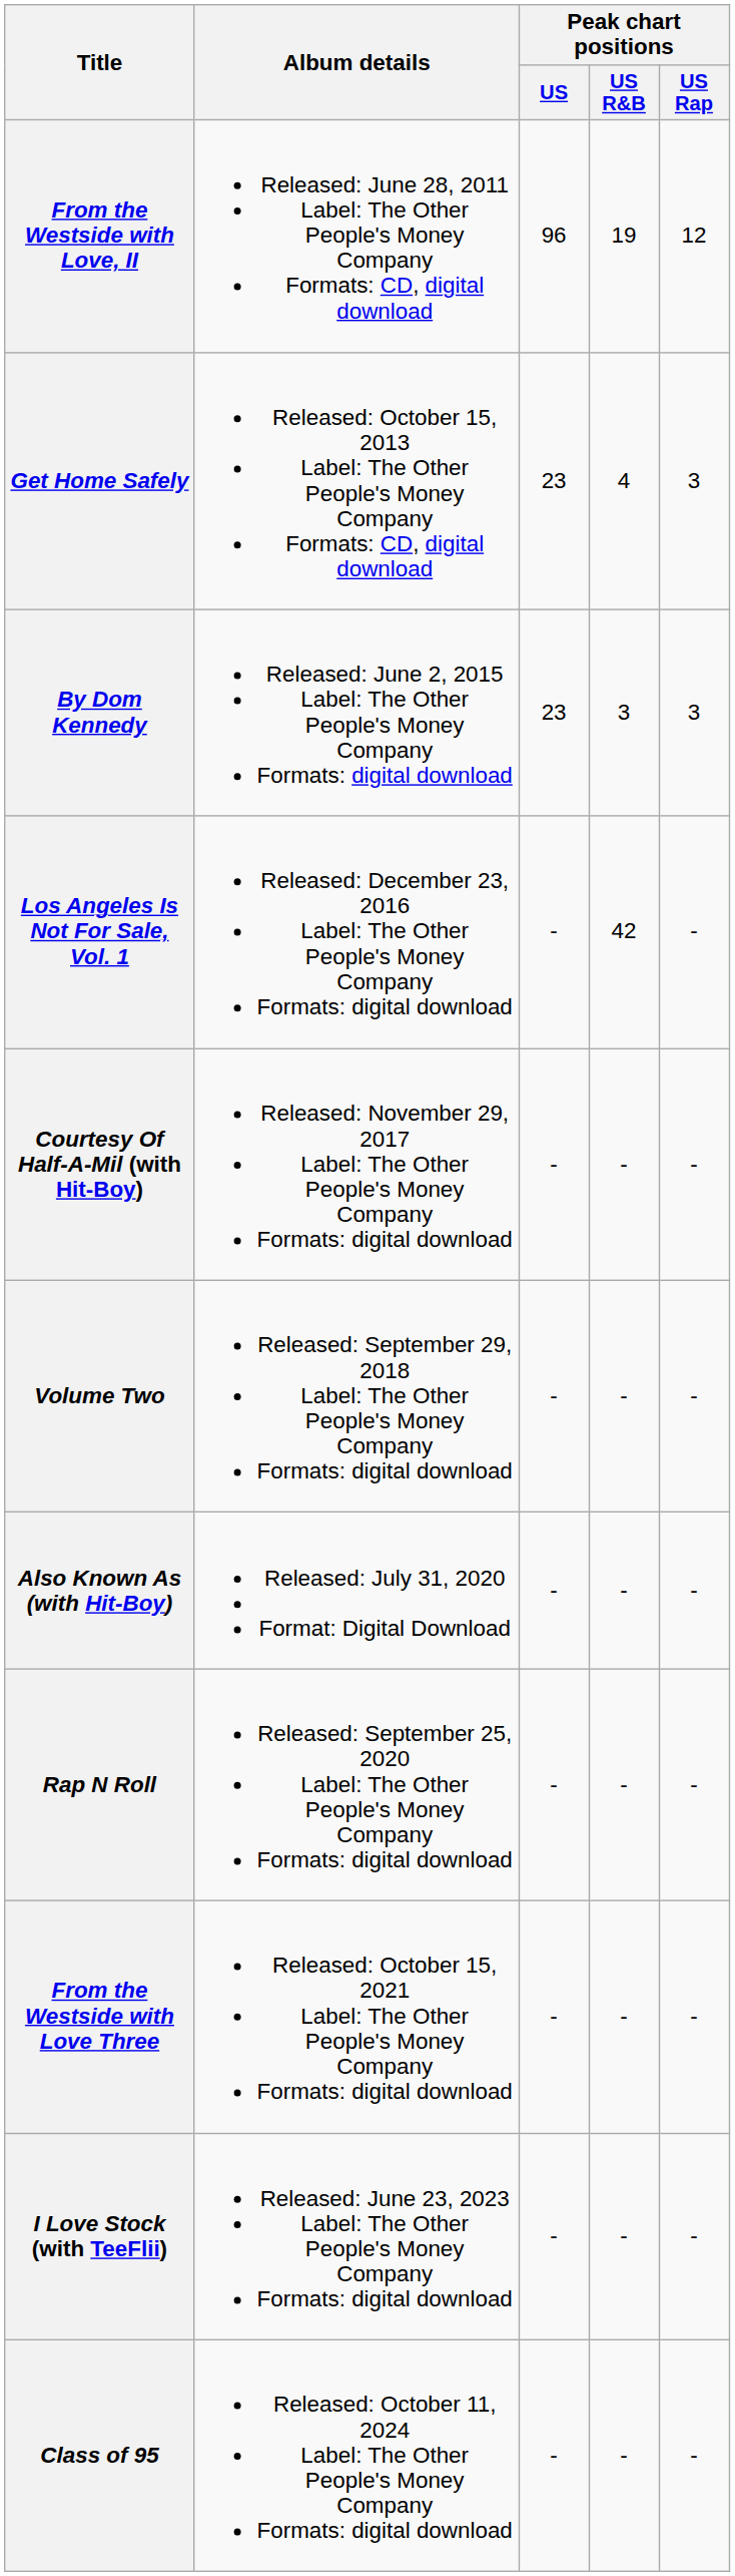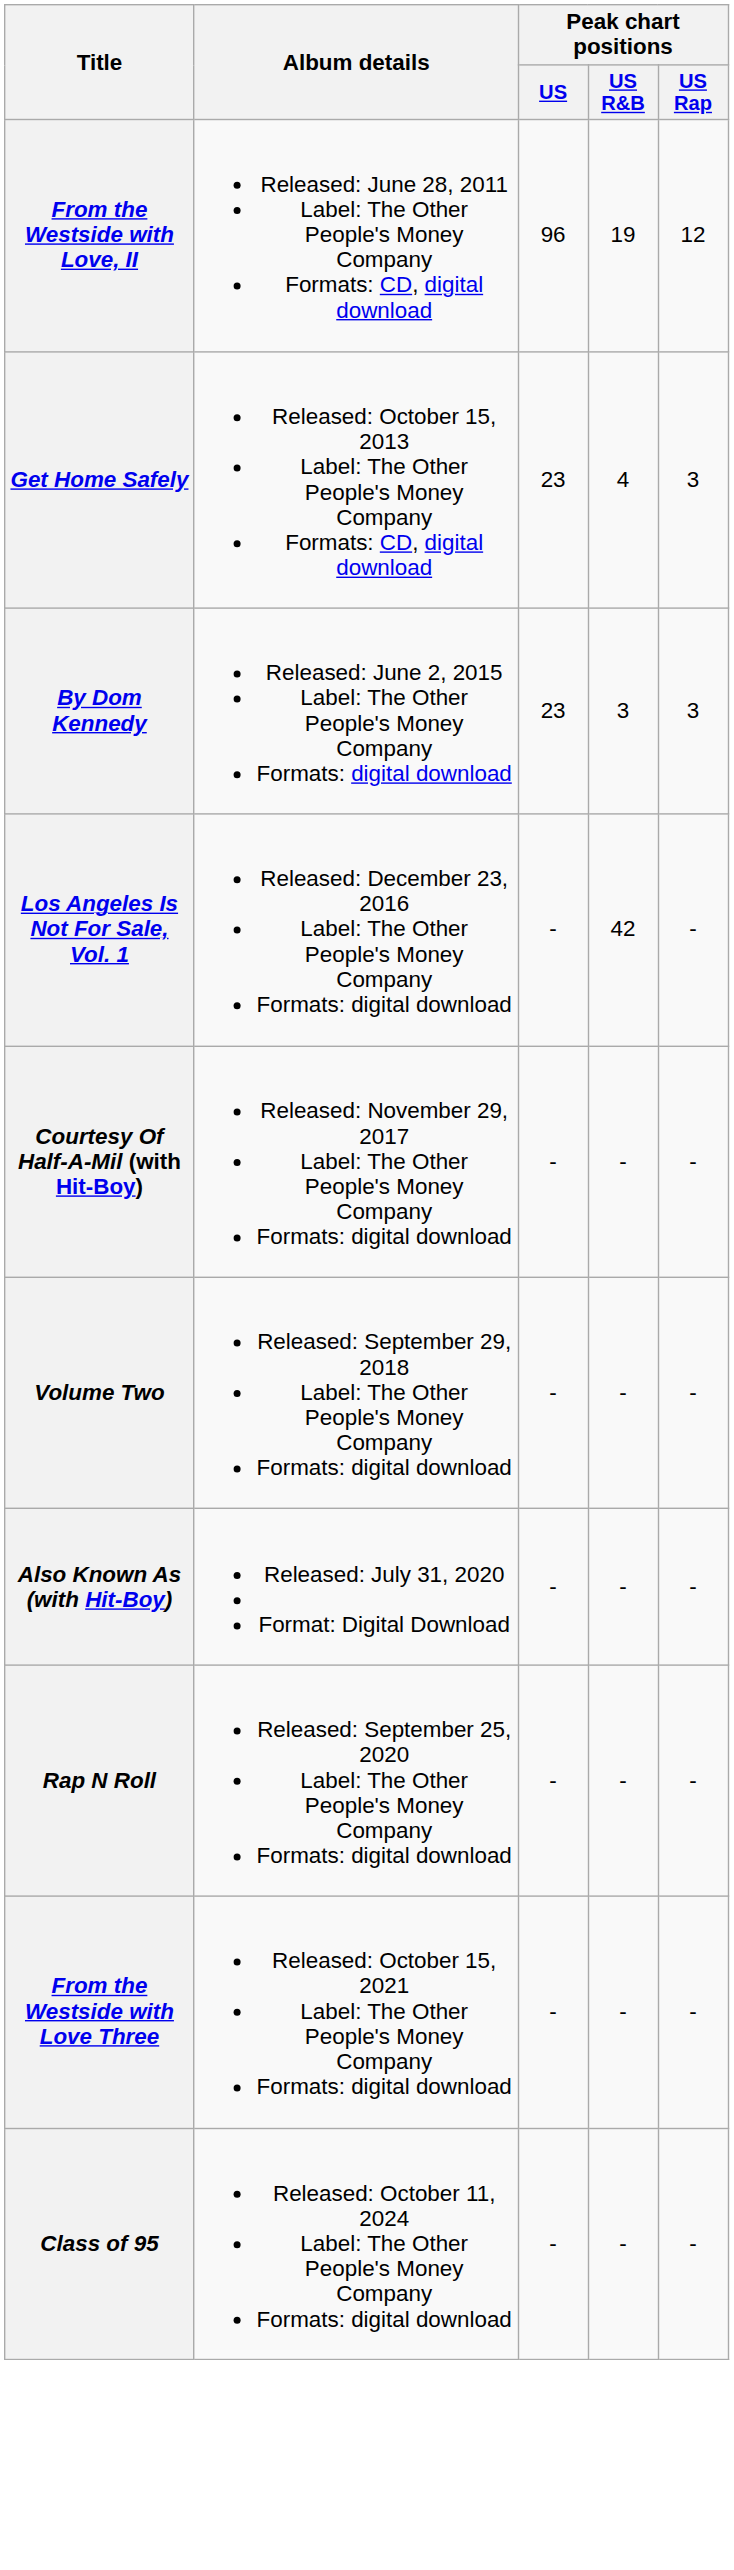- row: I Love Stock (with TeeFlii) | Released: June 23, 2023 Label: The Other People's Money Company Formats: digital download | - | - | -
